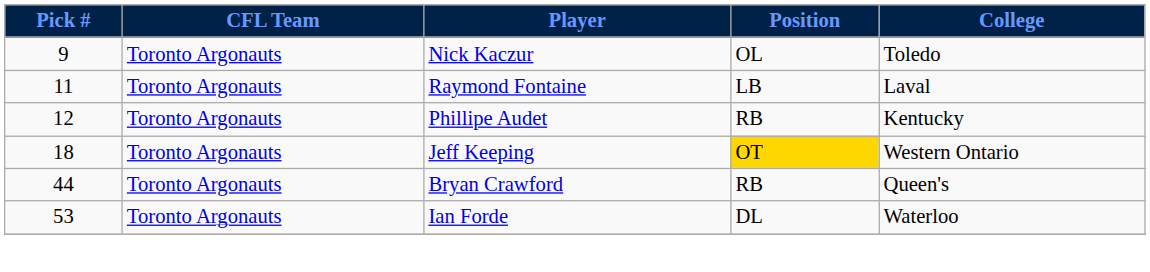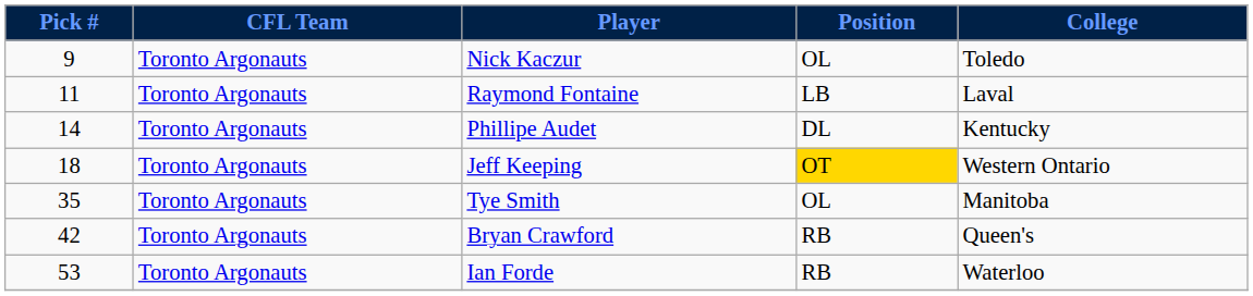Phillipe Audet | Pick #: 12 -> 14
Phillipe Audet | Position: RB -> DL
+ row: 35 | Toronto Argonauts | Tye Smith | OL | Manitoba
Bryan Crawford | Pick #: 44 -> 42
Ian Forde | Position: DL -> RB
